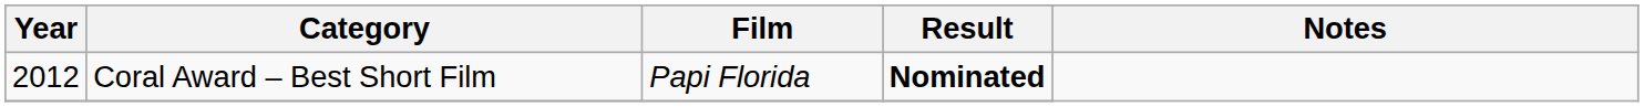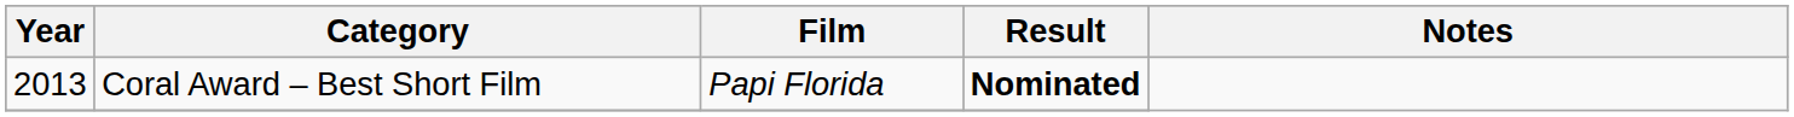Coral Award – Best Short Film | Year: 2012 -> 2013
